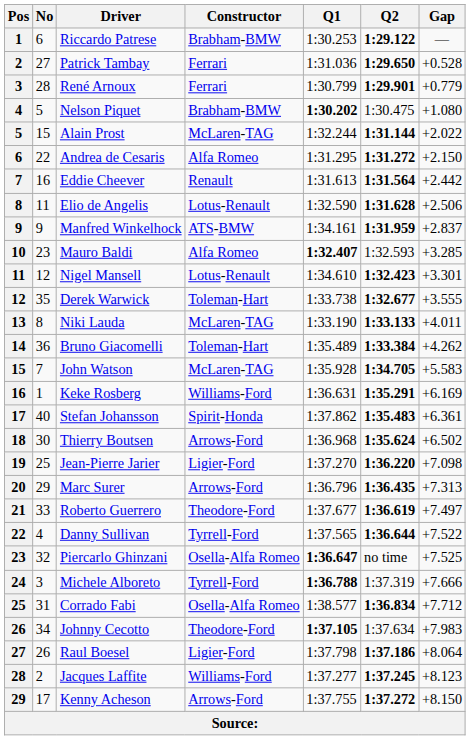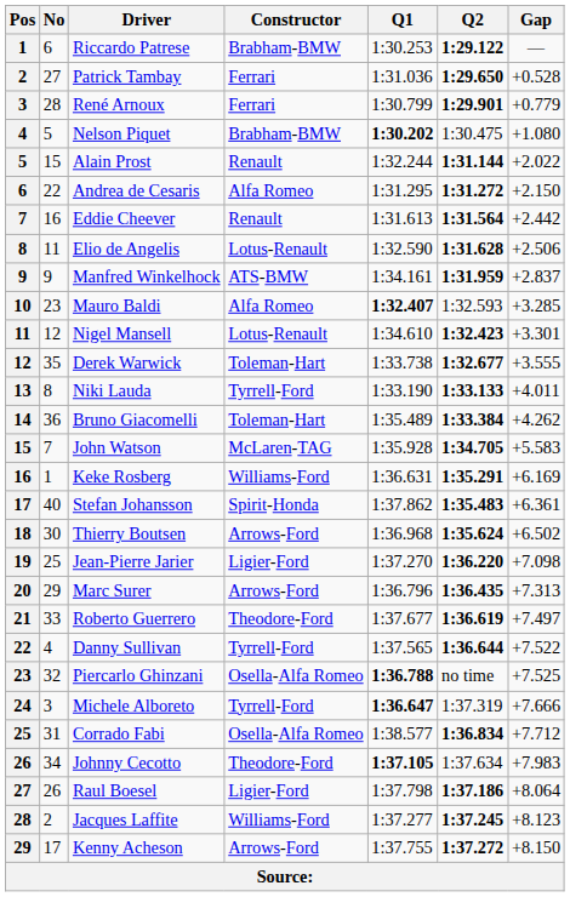Alain Prost | Constructor: McLaren-TAG -> Renault
Niki Lauda | Constructor: McLaren-TAG -> Tyrrell-Ford
Piercarlo Ghinzani | Q1: 1:36.647 -> 1:36.788
Michele Alboreto | Q1: 1:36.788 -> 1:36.647
